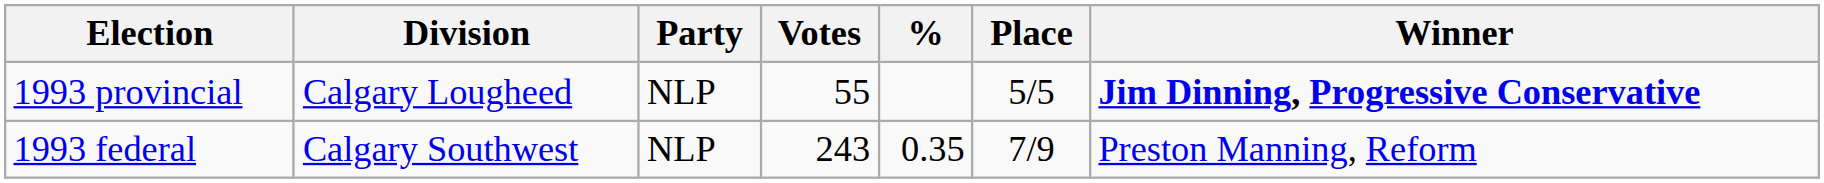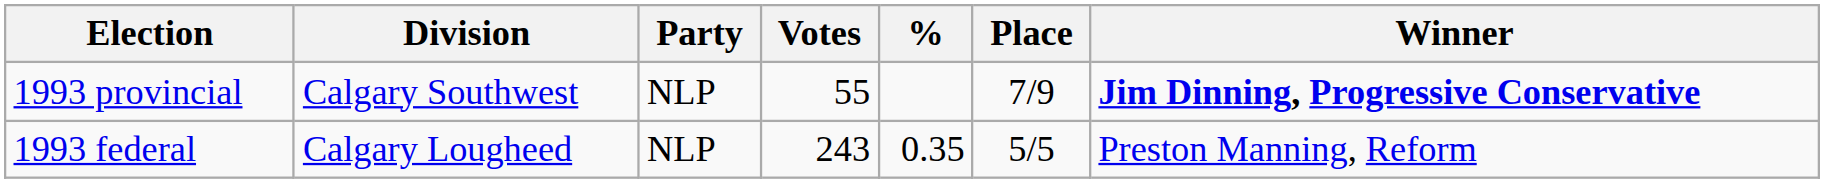1993 provincial | Division: Calgary Lougheed -> Calgary Southwest
1993 provincial | Place: 5/5 -> 7/9
1993 federal | Division: Calgary Southwest -> Calgary Lougheed
1993 federal | Place: 7/9 -> 5/5
